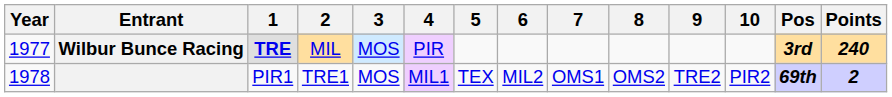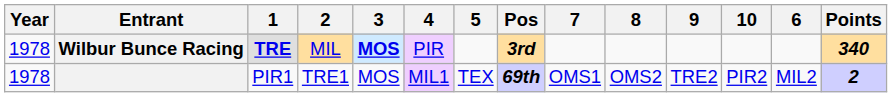columns swapped: 6 <-> Pos
Wilbur Bunce Racing | Year: 1977 -> 1978
Wilbur Bunce Racing | 3: normal -> bold
Wilbur Bunce Racing | Points: 240 -> 340
